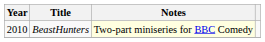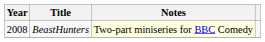BeastHunters | Year: 2010 -> 2008
